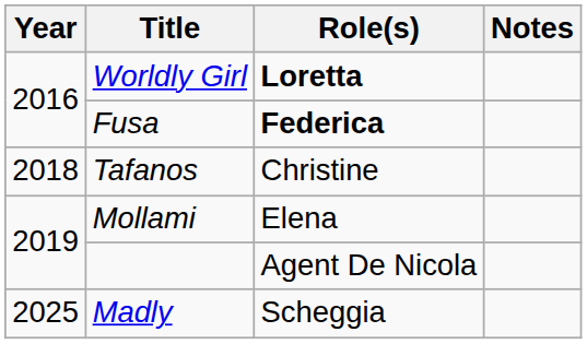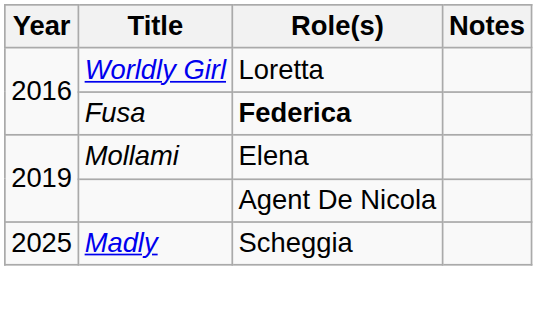Worldly Girl | Role(s): bold -> normal
- row: 2018 | Tafanos | Christine
